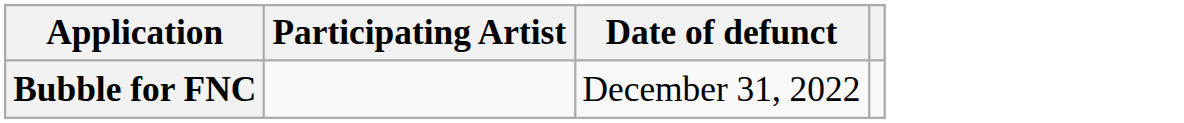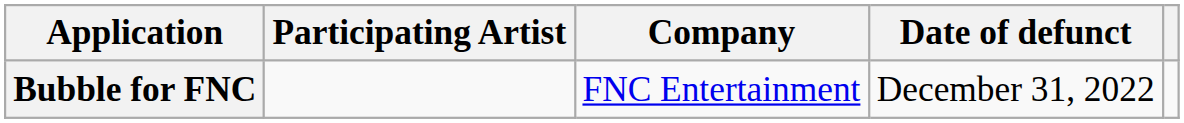+ column: Company | FNC Entertainment
